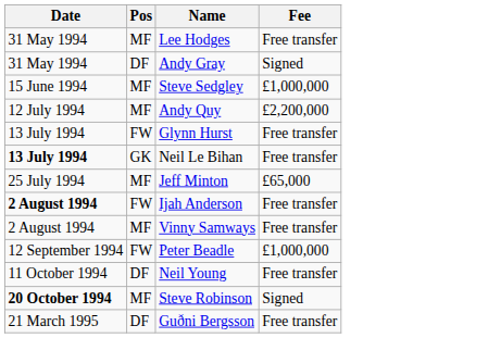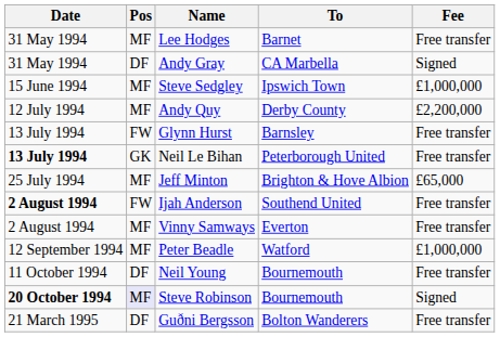+ column: To | Barnet | CA Marbella | Ipswich Town | Derby County | Barnsley | Peterborough United | Brighton & Hove Albion | Southend United | Everton | Watford | Bournemouth | Bournemouth | Bolton Wanderers
Peter Beadle | Pos: FW -> MF
Steve Robinson | Pos: no background -> lavender background
